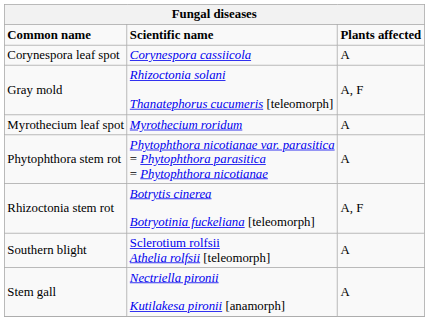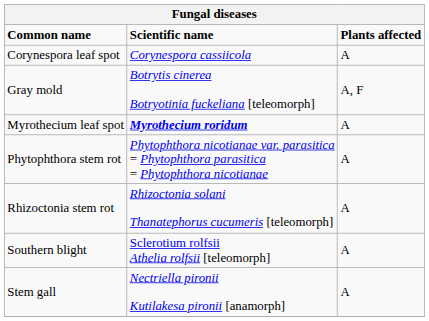Gray mold | Scientific name: Rhizoctonia solani Thanatephorus cucumeris [teleomorph] -> Botrytis cinerea Botryotinia fuckeliana [teleomorph]
Myrothecium leaf spot | Scientific name: normal -> bold
Rhizoctonia stem rot | Scientific name: Botrytis cinerea Botryotinia fuckeliana [teleomorph] -> Rhizoctonia solani Thanatephorus cucumeris [teleomorph]
Rhizoctonia stem rot | Plants affected: A, F -> A
